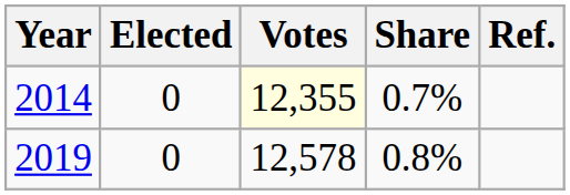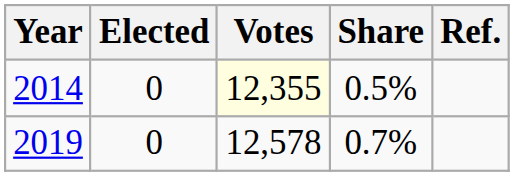2014 | Share: 0.7% -> 0.5%
2019 | Share: 0.8% -> 0.7%
